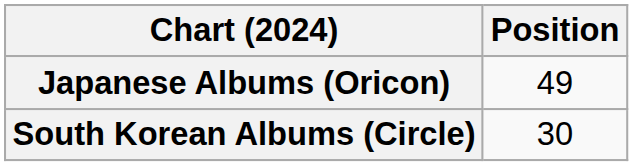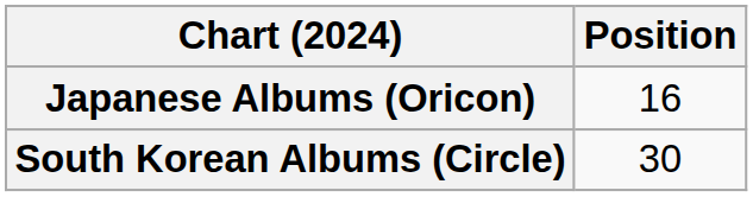Japanese Albums (Oricon) | Position: 49 -> 16
